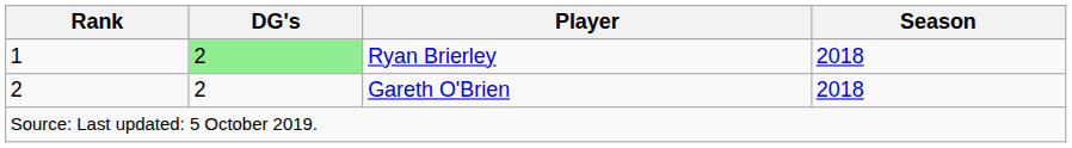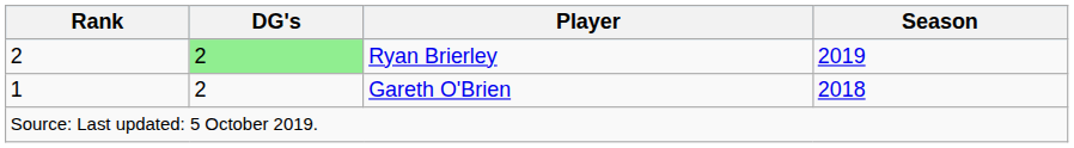Ryan Brierley | Rank: 1 -> 2
Ryan Brierley | Season: 2018 -> 2019
Gareth O'Brien | Rank: 2 -> 1
